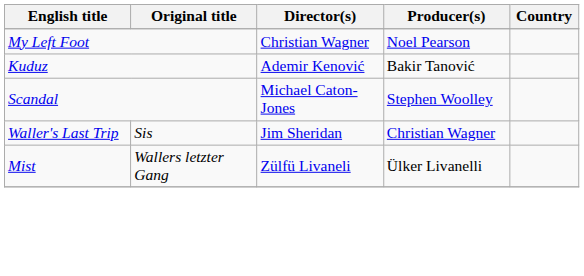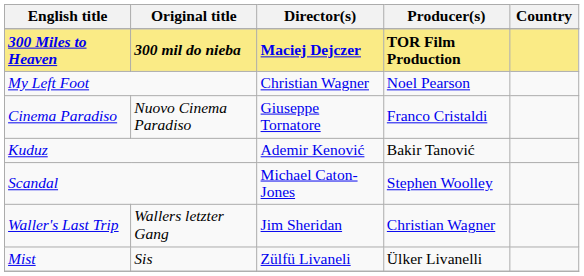+ row: 300 Miles to Heaven | 300 mil do nieba | Maciej Dejczer | TOR Film Production
+ row: Cinema Paradiso | Nuovo Cinema Paradiso | Giuseppe Tornatore | Franco Cristaldi
Waller's Last Trip | Original title: Sis -> Wallers letzter Gang
Mist | Original title: Wallers letzter Gang -> Sis
